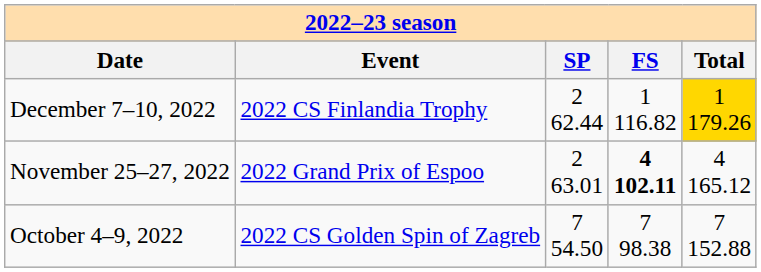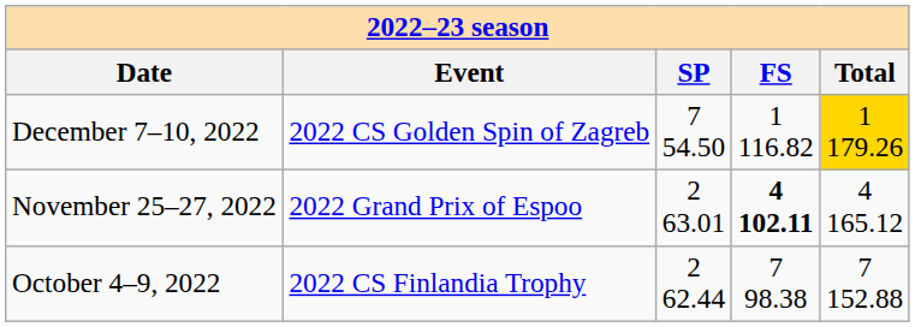December 7–10, 2022 | column 2: 2022 CS Finlandia Trophy -> 2022 CS Golden Spin of Zagreb
December 7–10, 2022 | column 3: 2 62.44 -> 7 54.50
October 4–9, 2022 | column 2: 2022 CS Golden Spin of Zagreb -> 2022 CS Finlandia Trophy
October 4–9, 2022 | column 3: 7 54.50 -> 2 62.44
